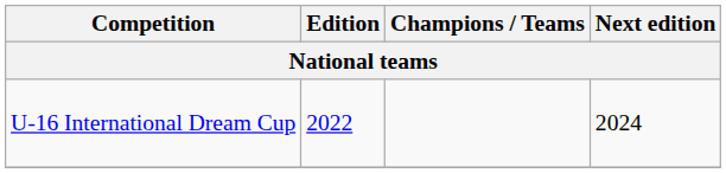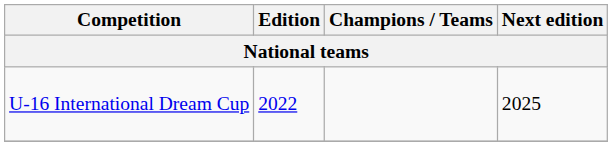U-16 International Dream Cup | Next edition: 2024 -> 2025
